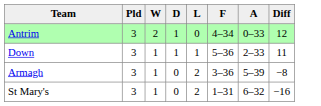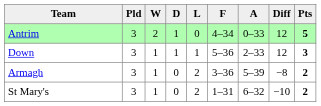+ column: Pts | 5 | 3 | 2 | 2
Down | Diff: 11 -> 12
St Mary's | Diff: −16 -> −10
